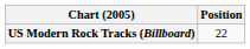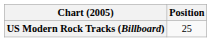US Modern Rock Tracks (Billboard) | Position: 22 -> 25
